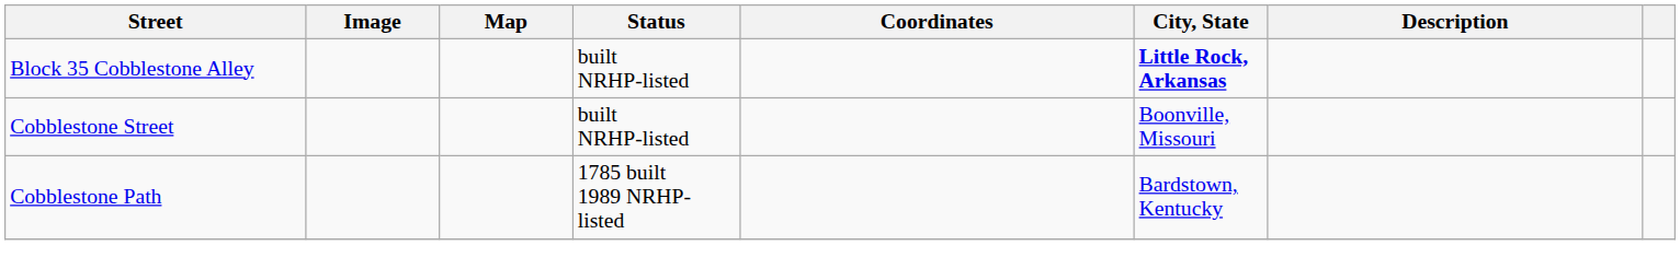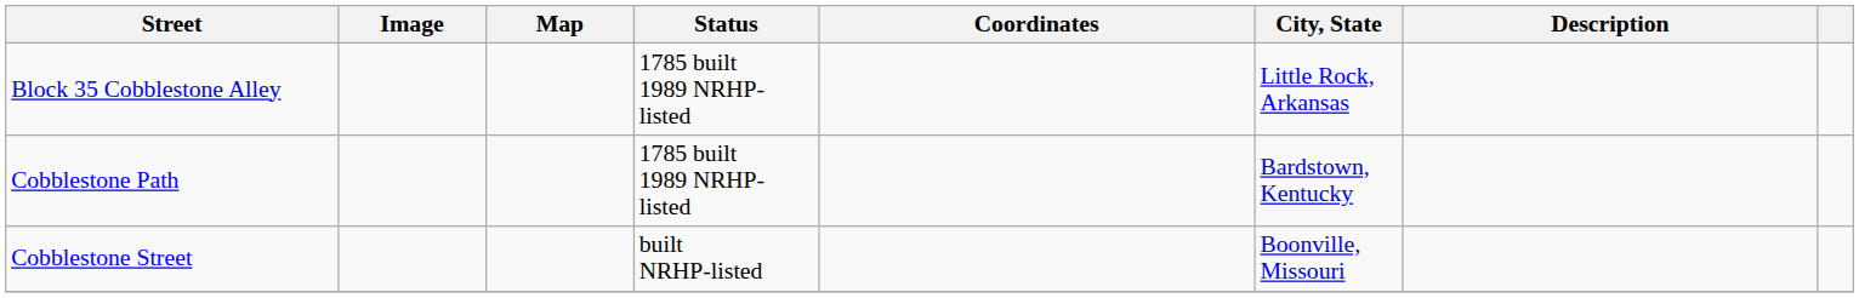Block 35 Cobblestone Alley | Status: built NRHP-listed -> 1785 built 1989 NRHP-listed
Block 35 Cobblestone Alley | City, State: bold -> normal
rows swapped: Cobblestone Path <-> Cobblestone Street
